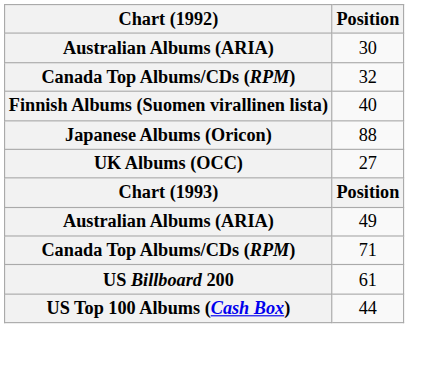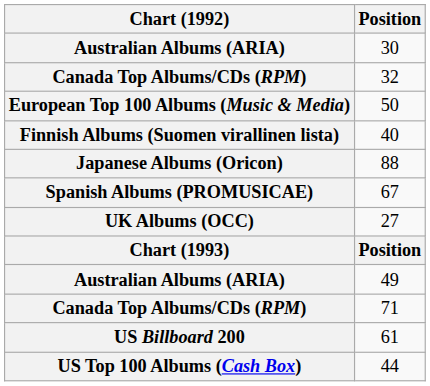+ row: European Top 100 Albums (Music & Media) | 50
+ row: Spanish Albums (PROMUSICAE) | 67
